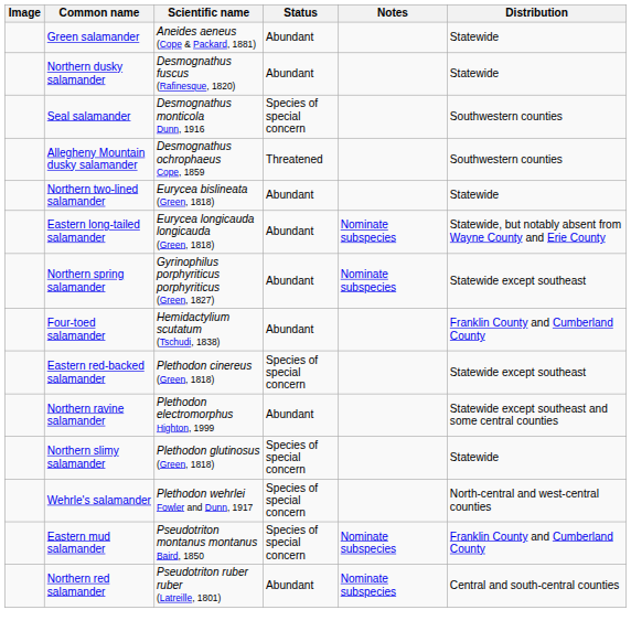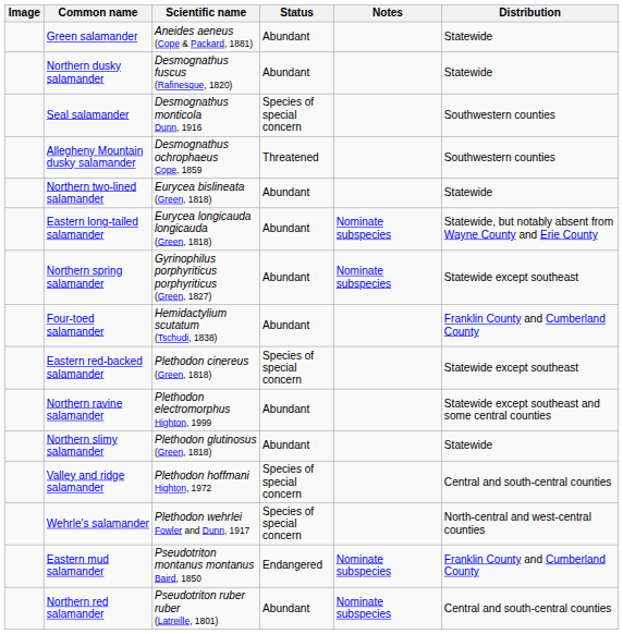Northern slimy salamander | Status: Species of special concern -> Abundant
+ row: Valley and ridge salamander | Plethodon hoffmani Highton, 1972 | Species of special concern | Central and south-central counties
Eastern mud salamander | Status: Species of special concern -> Endangered
